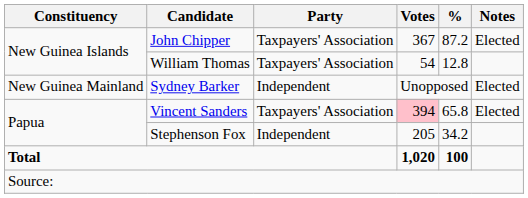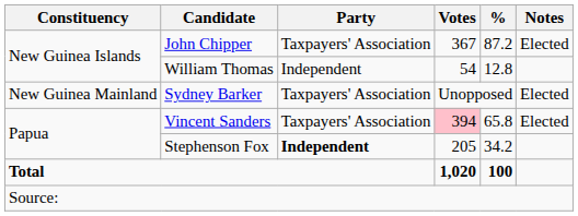William Thomas | Party: Taxpayers' Association -> Independent
Sydney Barker | Party: Independent -> Taxpayers' Association
Stephenson Fox | Party: normal -> bold
